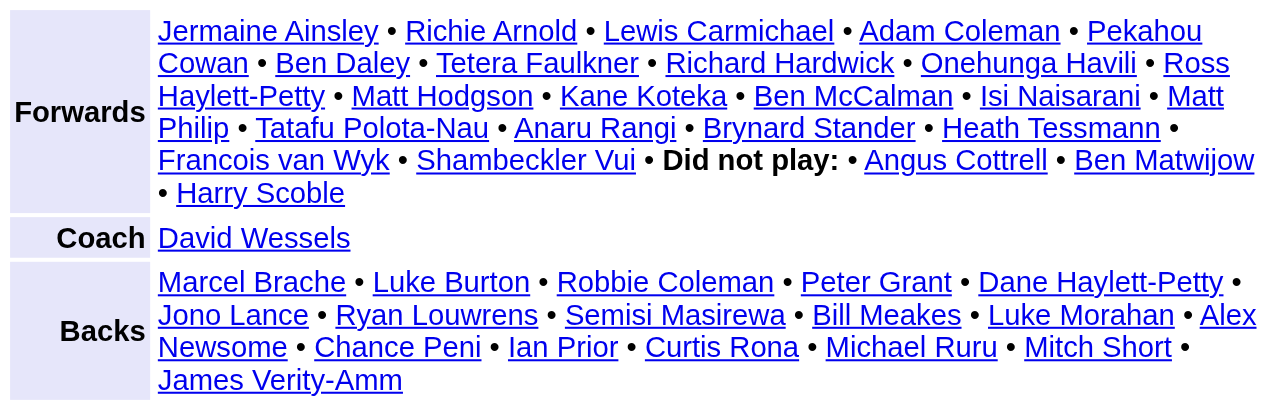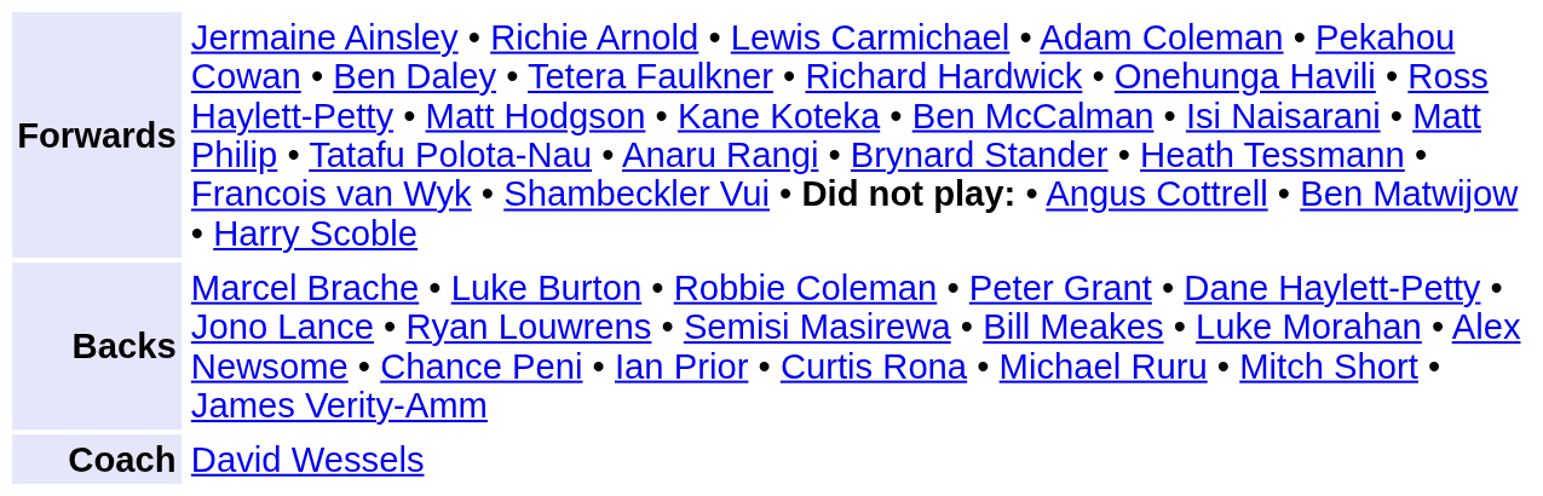rows swapped: Backs <-> Coach
